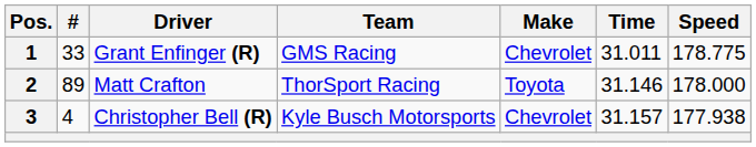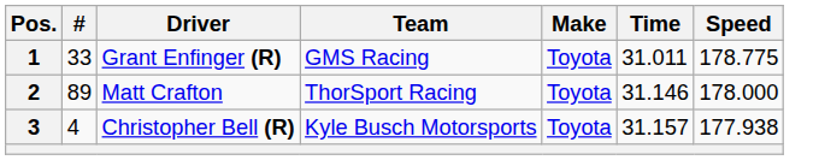1 | Make: Chevrolet -> Toyota
3 | Make: Chevrolet -> Toyota
